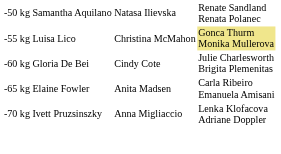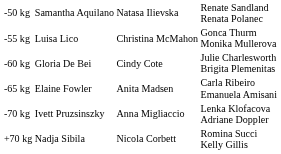-55 kg | column 4: khaki background -> no background
+ row: +70 kg | Nadja Sibila | Nicola Corbett | Romina Succi Kelly Gillis
